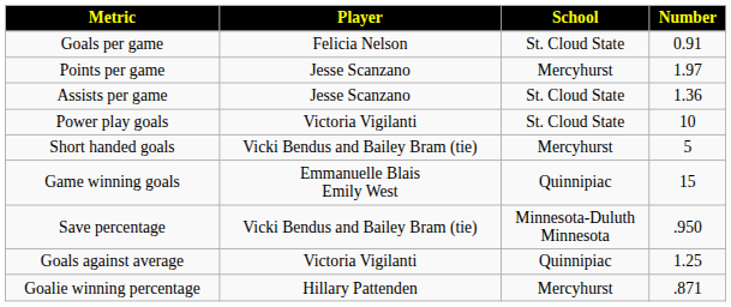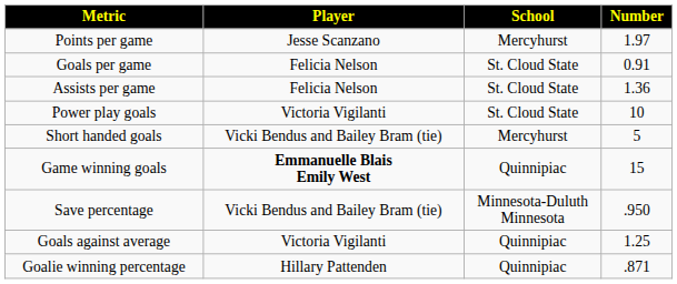rows swapped: Points per game <-> Goals per game
Assists per game | Player: Jesse Scanzano -> Felicia Nelson
Game winning goals | Player: normal -> bold
Goalie winning percentage | School: Mercyhurst -> Quinnipiac
